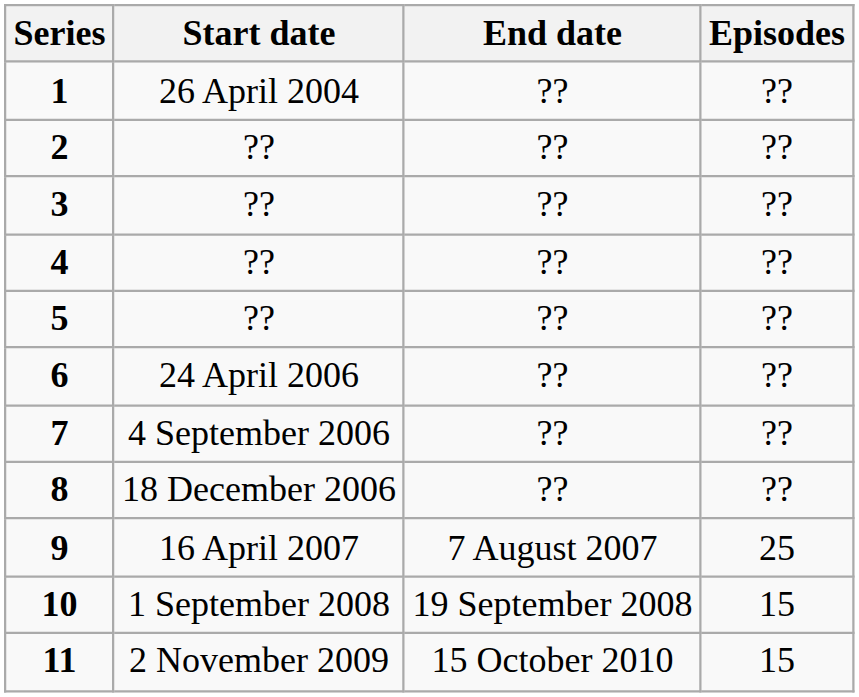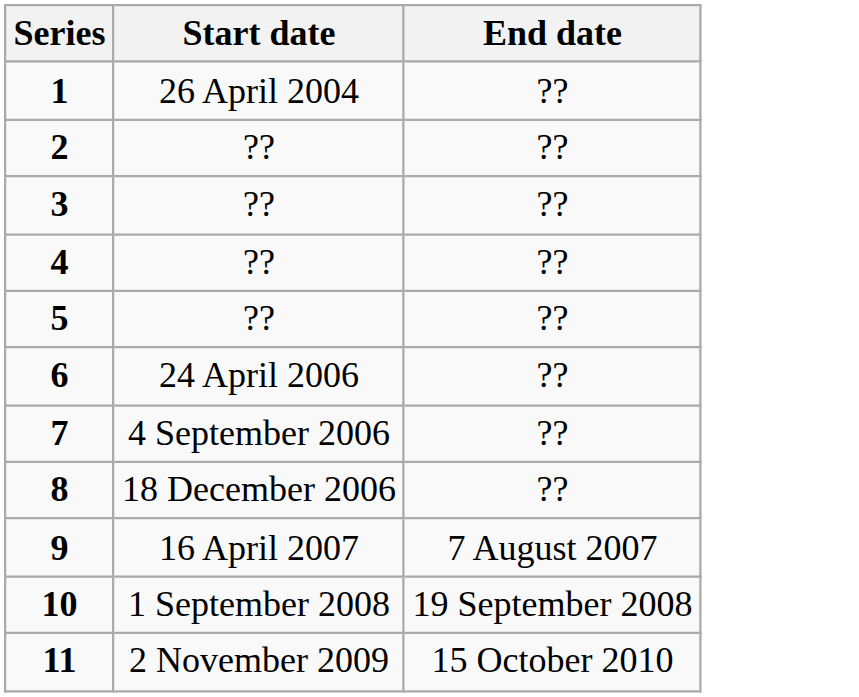- column: Episodes | ?? | ?? | ?? | ?? | ?? | ?? | ?? | ?? | 25 | 15 | 15
